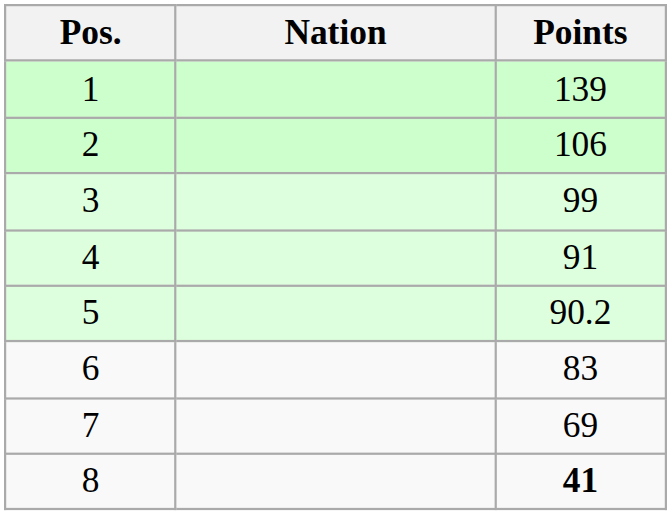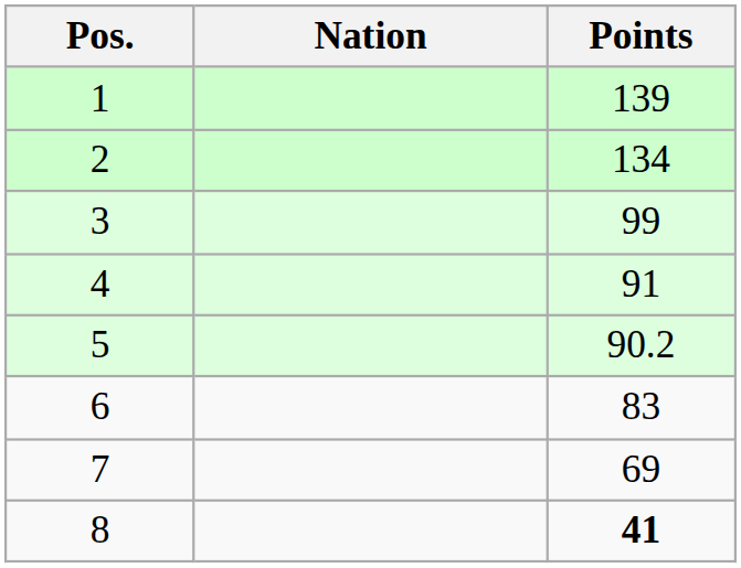2 | Points: 106 -> 134
